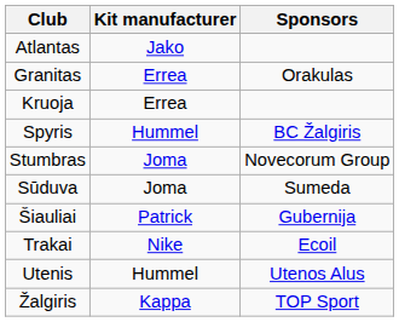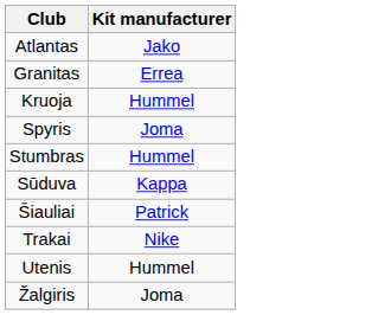- column: Sponsors | Orakulas | BC Žalgiris | Novecorum Group | Sumeda | Gubernija | Ecoil | Utenos Alus | TOP Sport
Kruoja | Kit manufacturer: Errea -> Hummel
Spyris | Kit manufacturer: Hummel -> Joma
Stumbras | Kit manufacturer: Joma -> Hummel
Sūduva | Kit manufacturer: Joma -> Kappa
Žalgiris | Kit manufacturer: Kappa -> Joma
